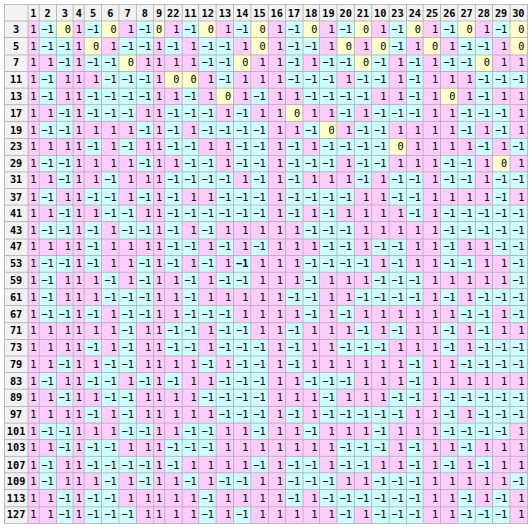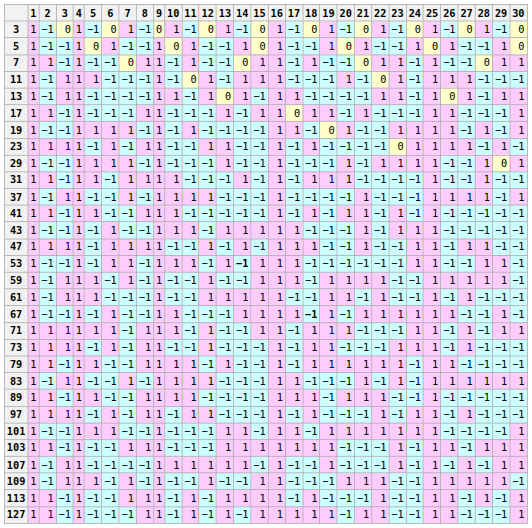columns swapped: 10 <-> 22
67 | 18: normal -> bold
